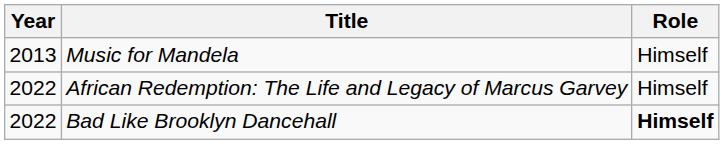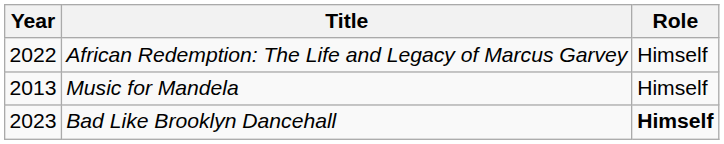rows swapped: Music for Mandela <-> African Redemption: The Life and Legacy of Marcus Garvey
Bad Like Brooklyn Dancehall | Year: 2022 -> 2023
